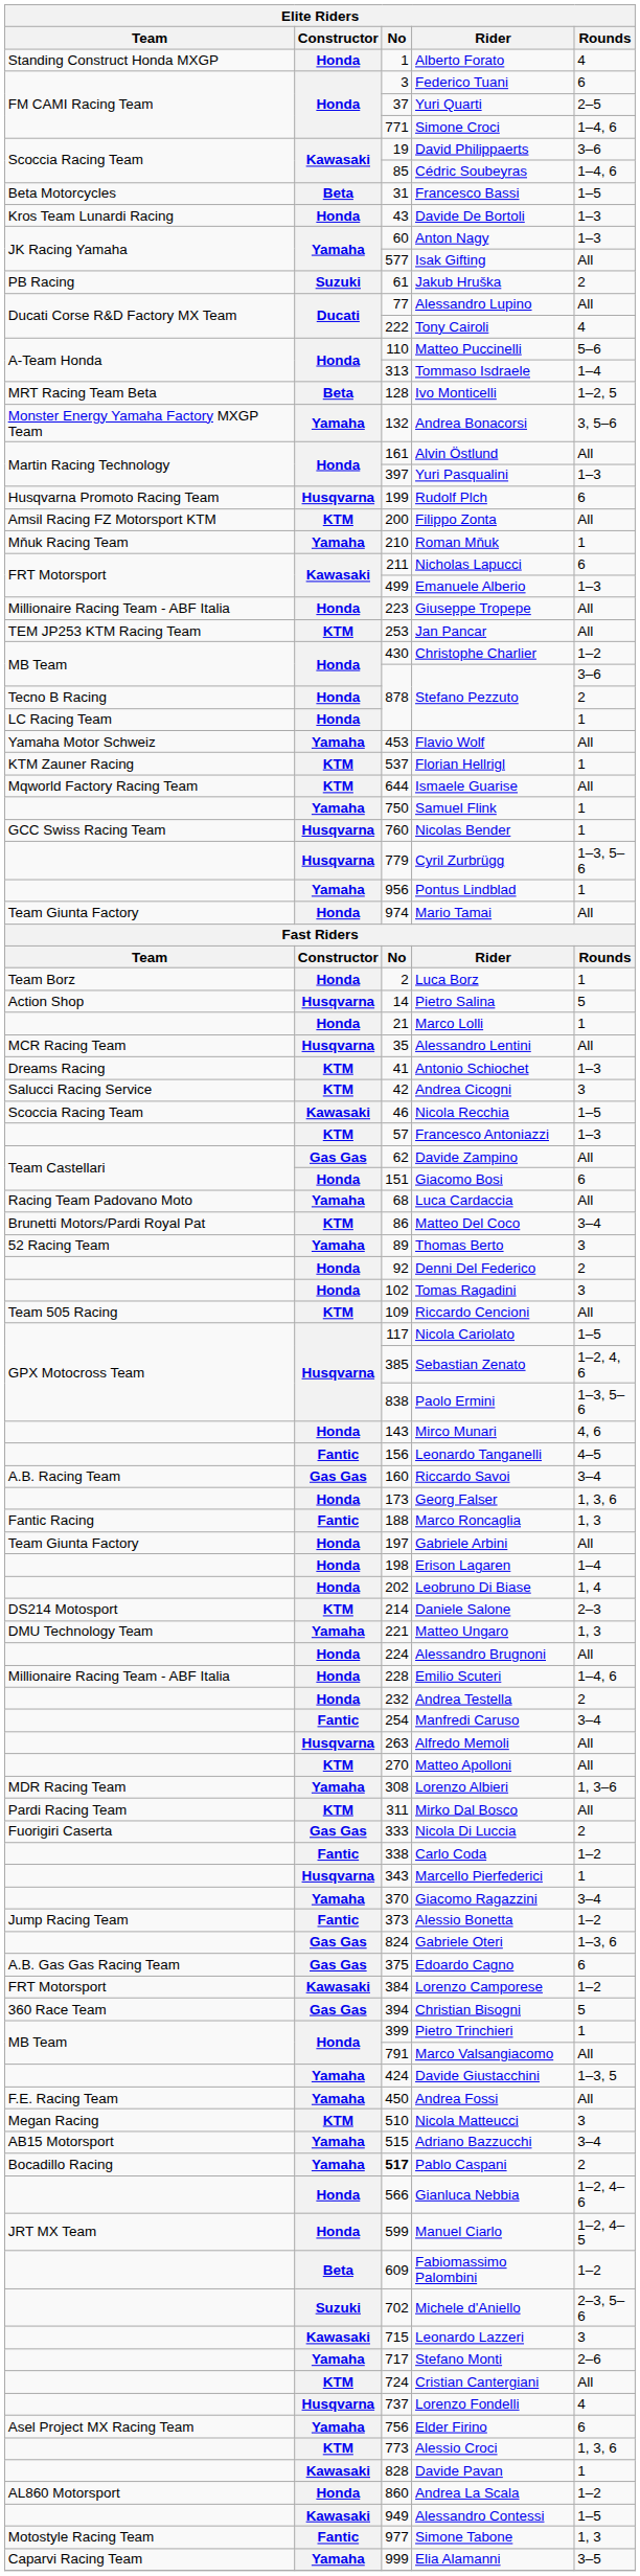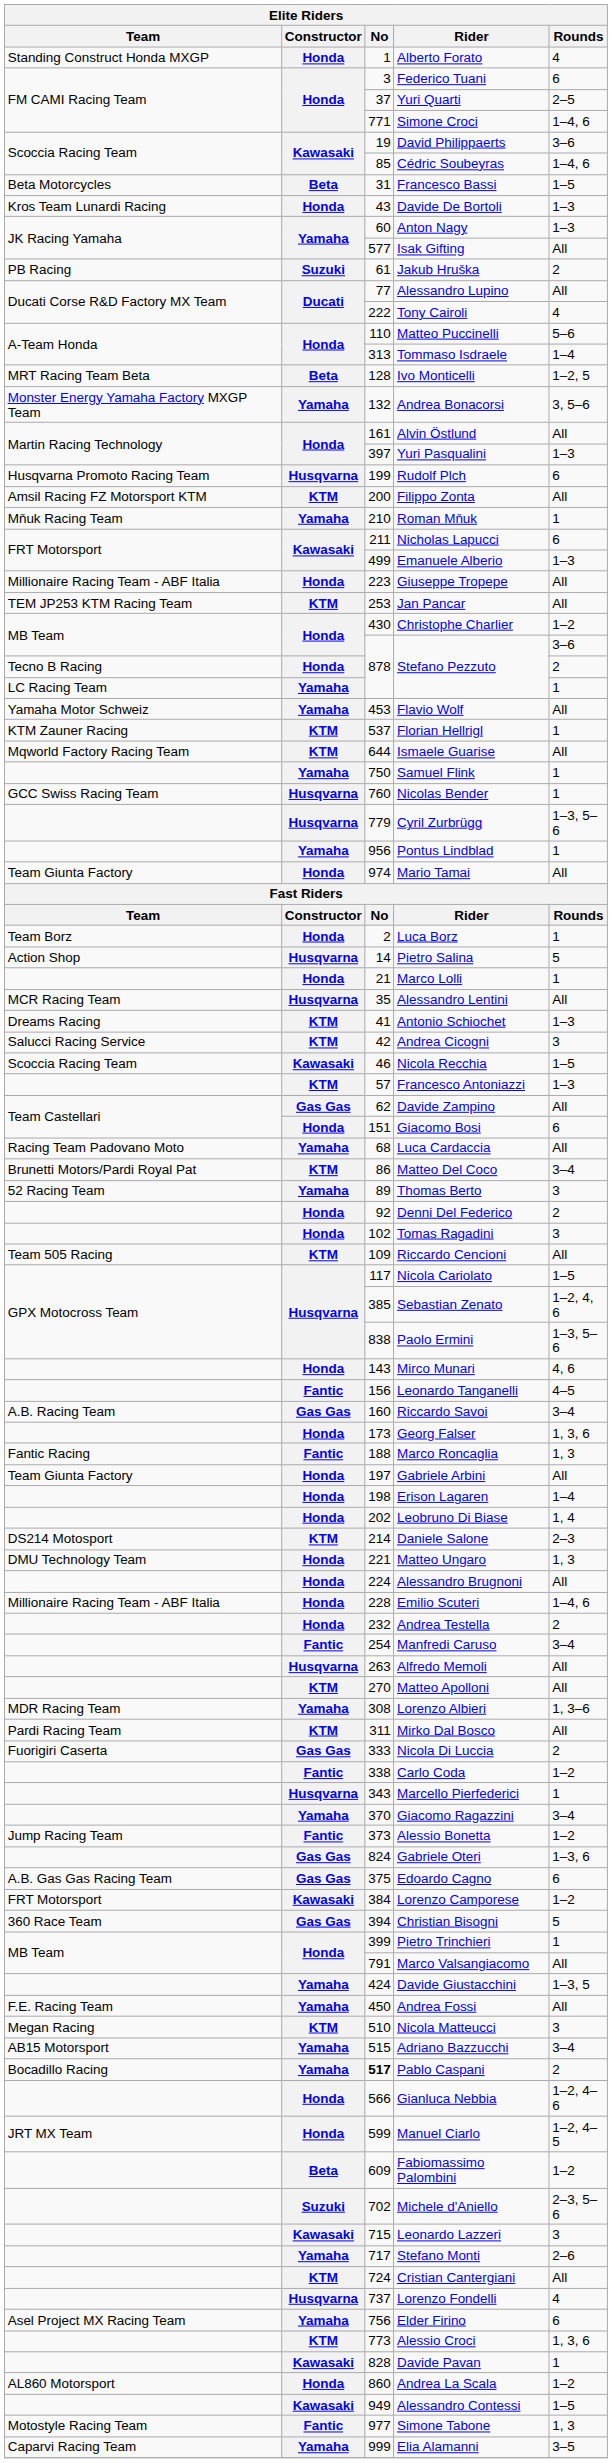LC Racing Team / Stefano Pezzuto | Constructor: Honda -> Yamaha
Matteo Ungaro | Constructor: Yamaha -> Honda
